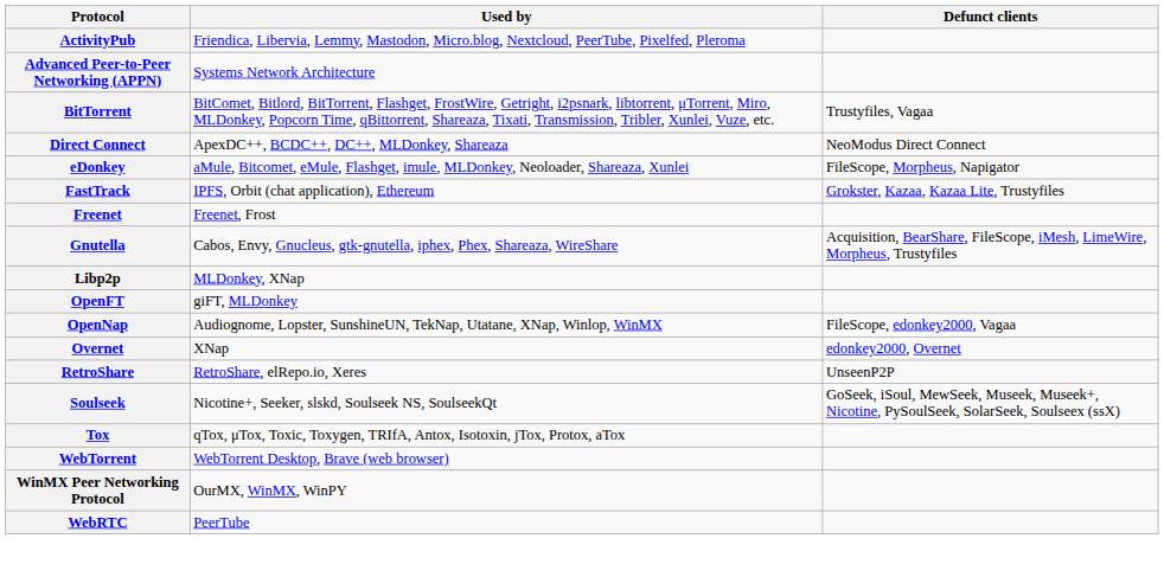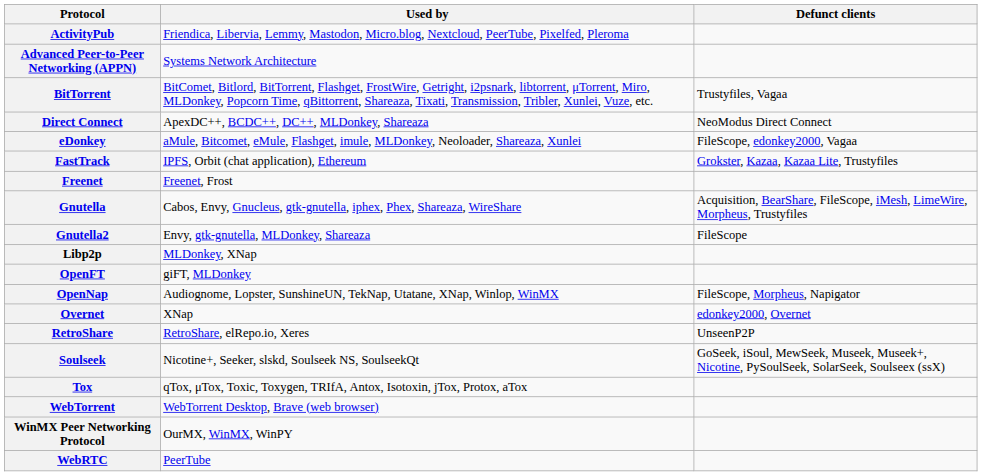eDonkey | Defunct clients: FileScope, Morpheus, Napigator -> FileScope, edonkey2000, Vagaa
+ row: Gnutella2 | Envy, gtk-gnutella, MLDonkey, Shareaza | FileScope
OpenNap | Defunct clients: FileScope, edonkey2000, Vagaa -> FileScope, Morpheus, Napigator
